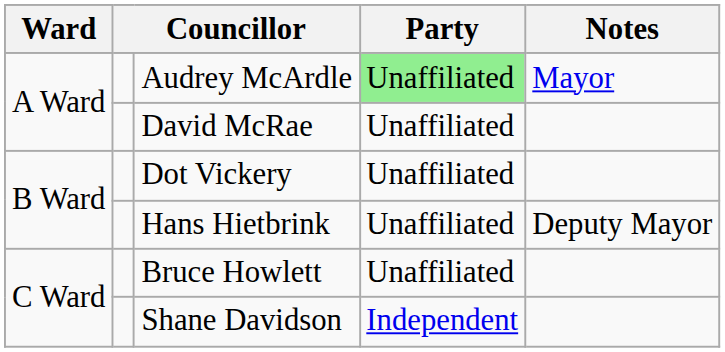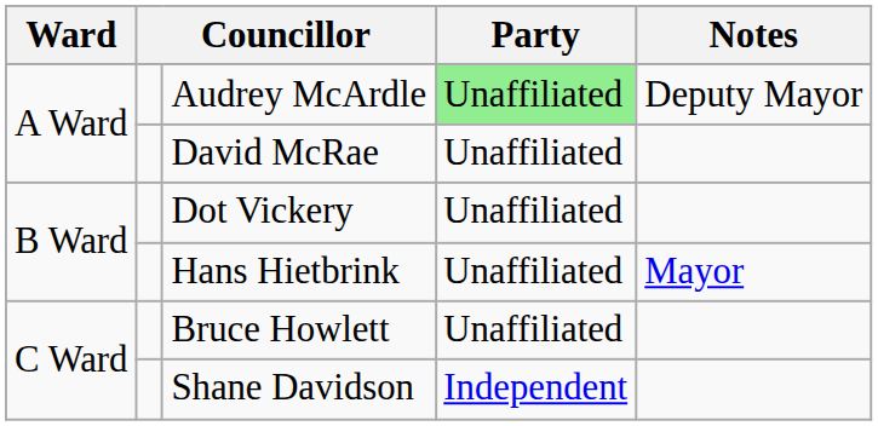Audrey McArdle | Notes: Mayor -> Deputy Mayor
Hans Hietbrink | Notes: Deputy Mayor -> Mayor
